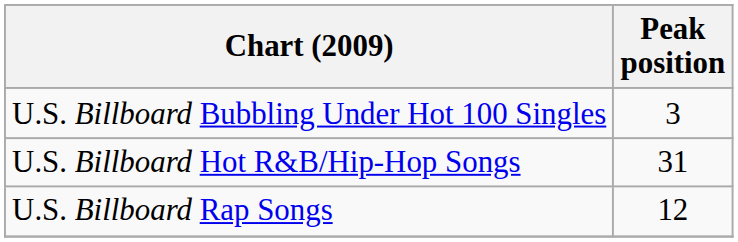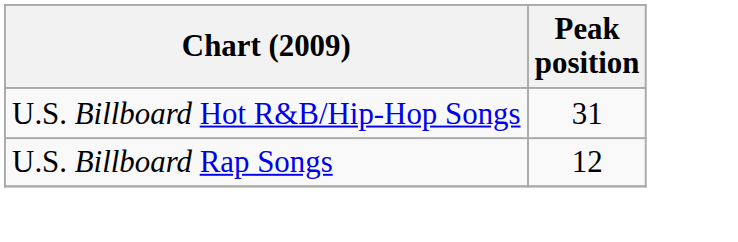- row: U.S. Billboard Bubbling Under Hot 100 Singles | 3
